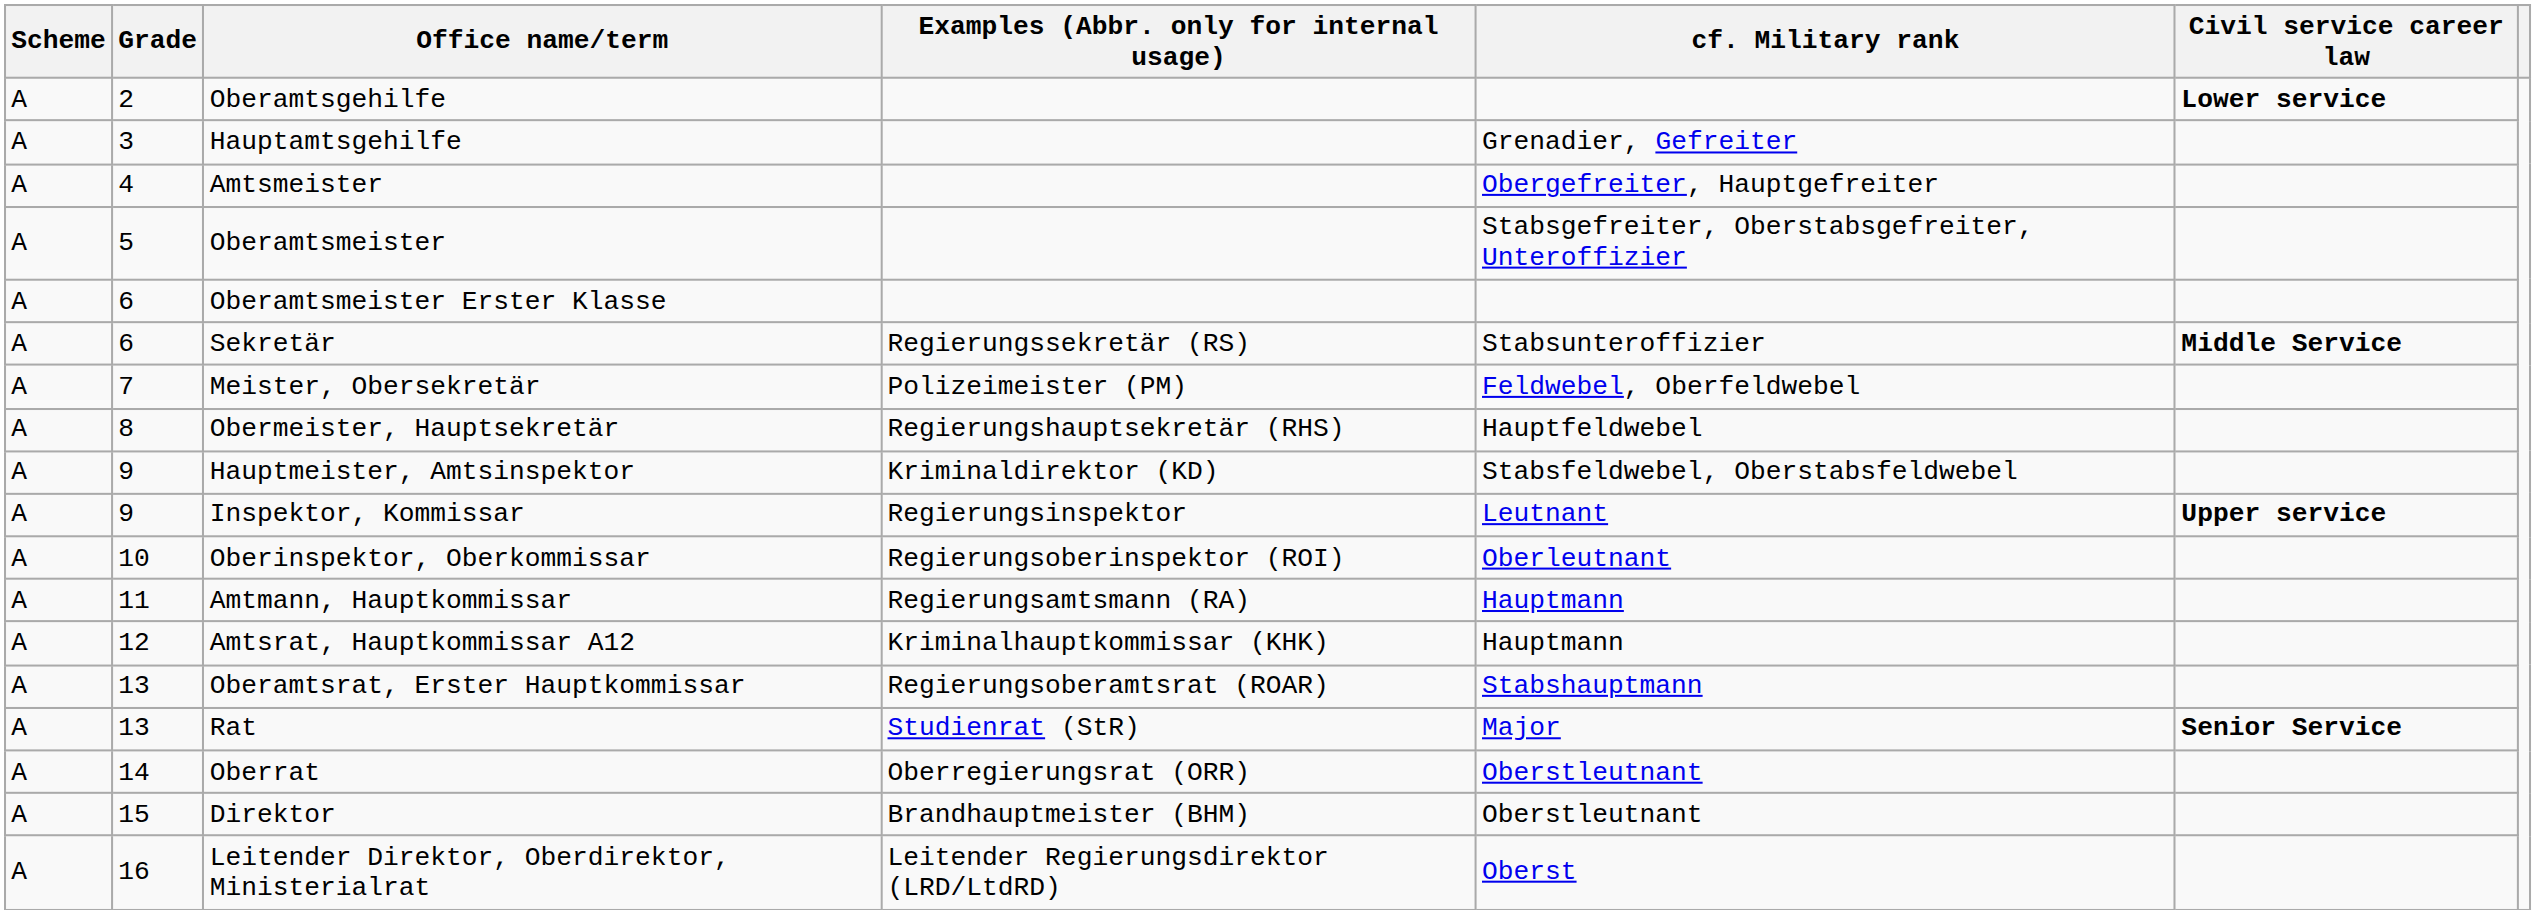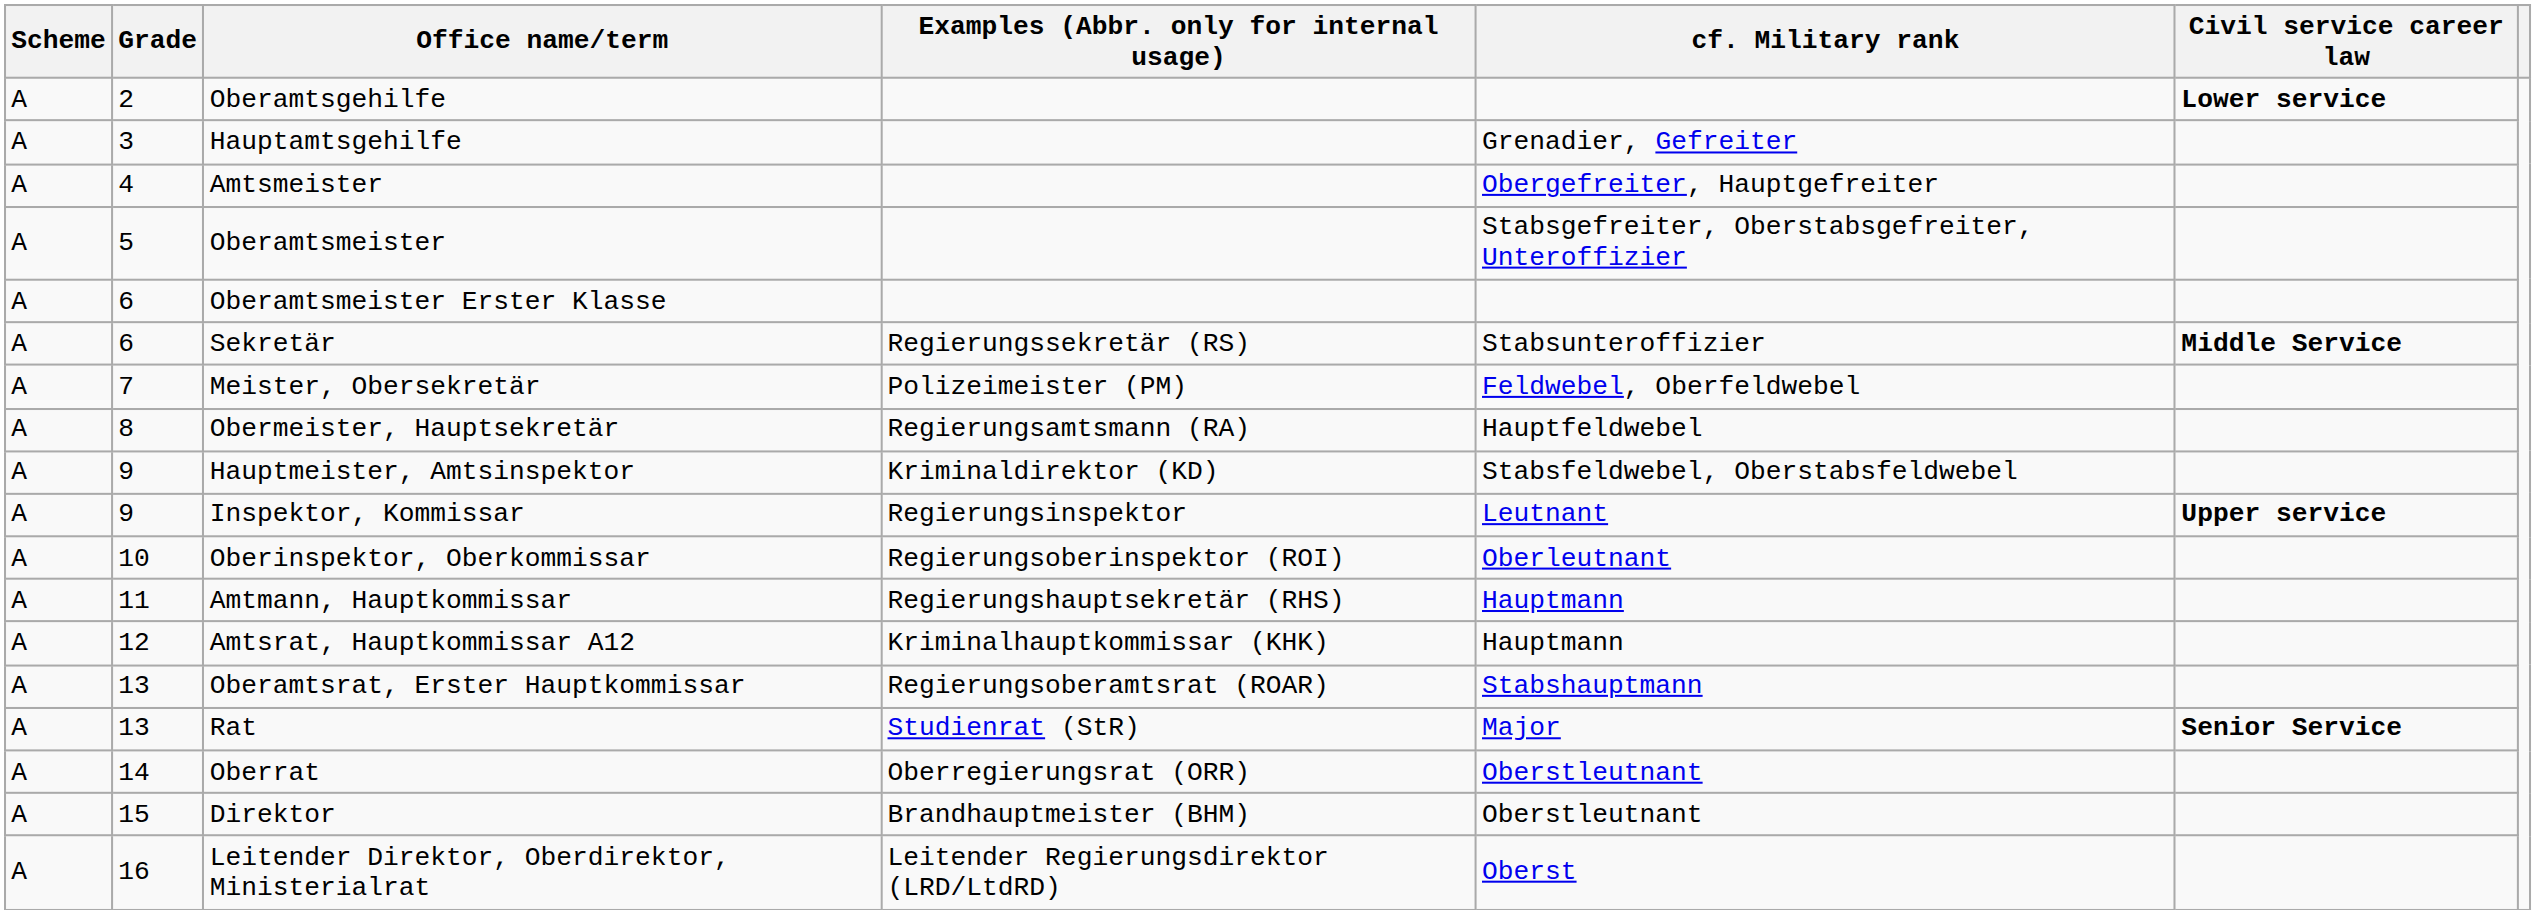Obermeister, Hauptsekretär | Examples (Abbr. only for internal usage): Regierungshauptsekretär (RHS) -> Regierungsamtsmann (RA)
Amtmann, Hauptkommissar | Examples (Abbr. only for internal usage): Regierungsamtsmann (RA) -> Regierungshauptsekretär (RHS)
